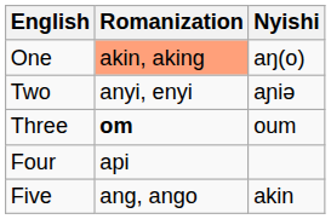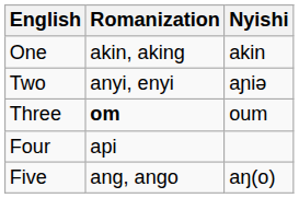One | Romanization: lightsalmon background -> no background
One | Nyishi: aŋ(o) -> akin
Five | Nyishi: akin -> aŋ(o)
